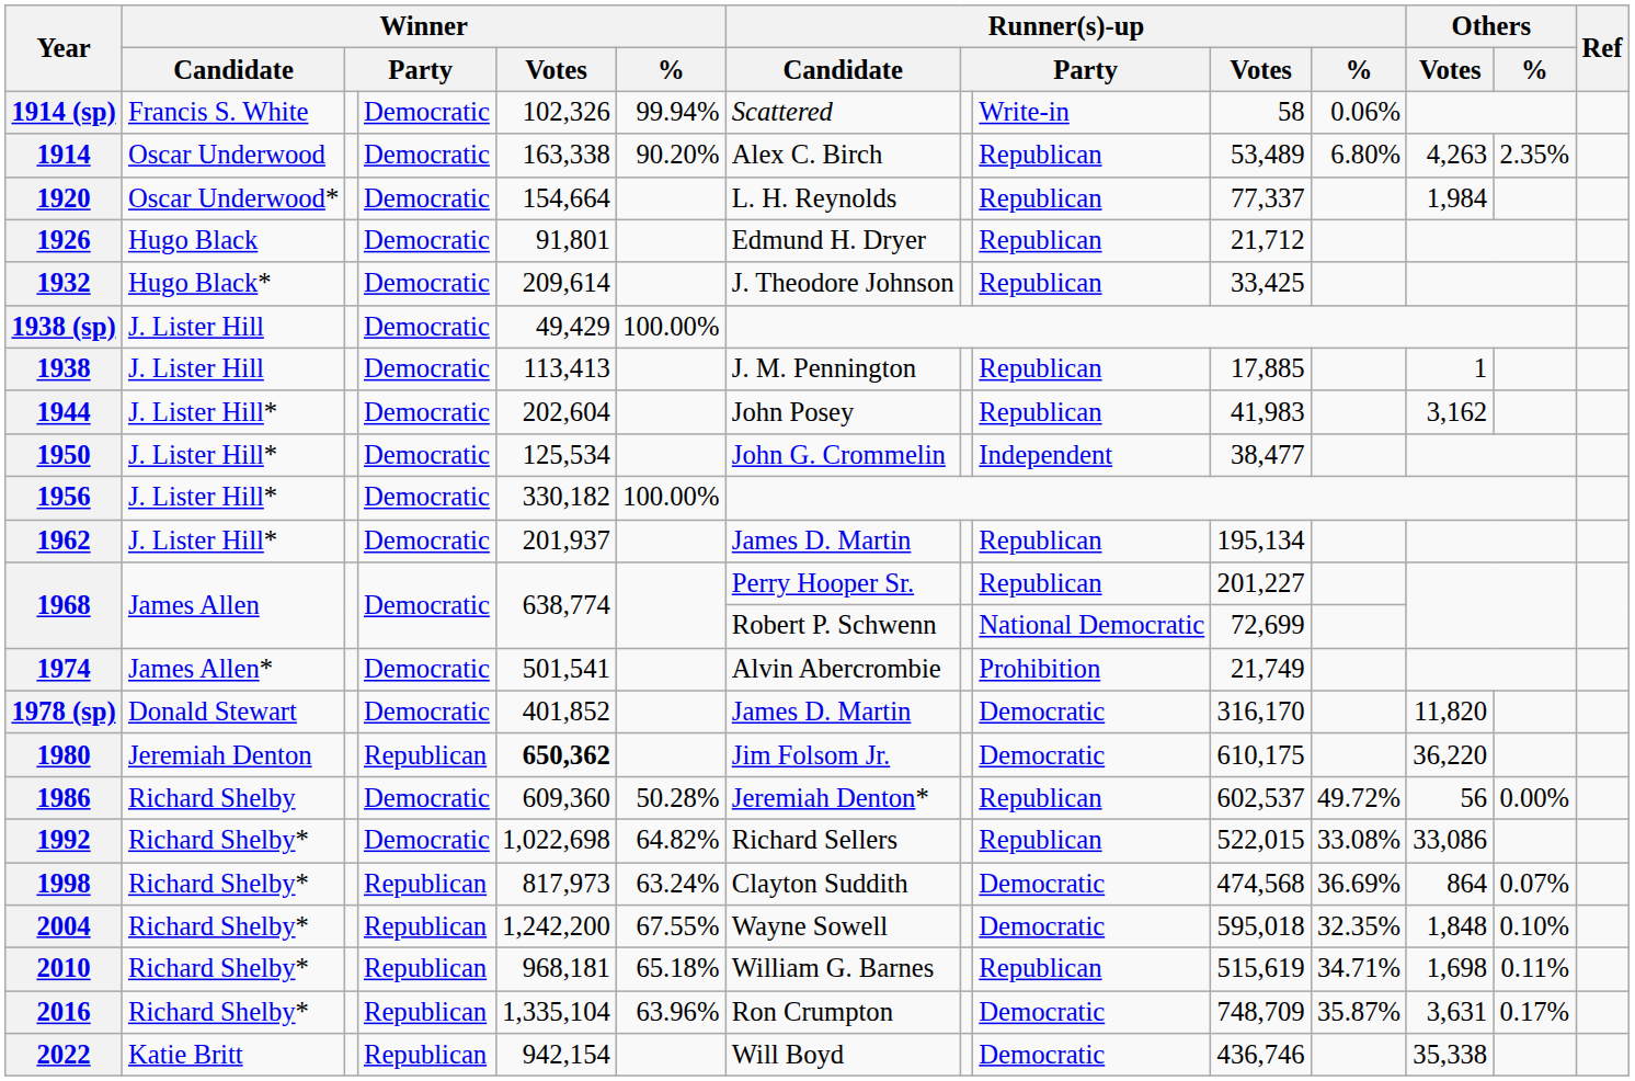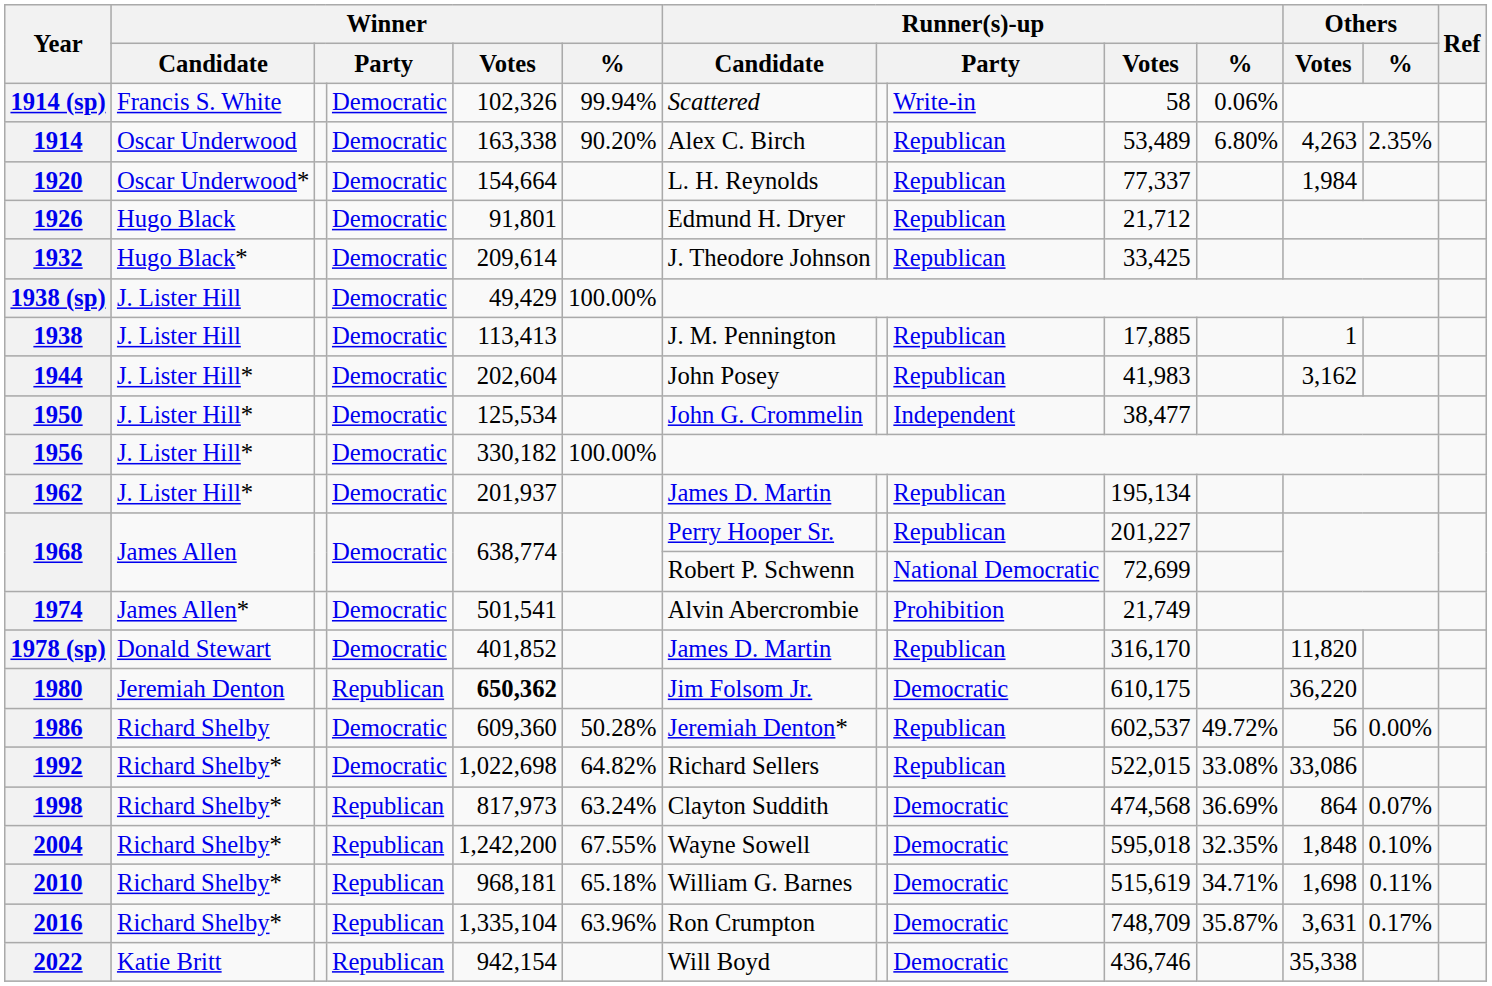1978 (sp) | column 9: Democratic -> Republican
2010 | column 9: Republican -> Democratic
